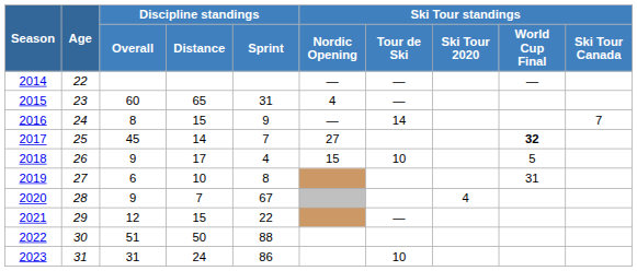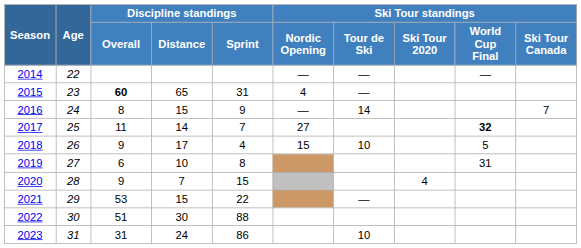2015 | Discipline standings / Overall: normal -> bold
2017 | Discipline standings / Overall: 45 -> 11
2020 | Discipline standings / Sprint: 67 -> 15
2021 | Discipline standings / Overall: 12 -> 53
2022 | Discipline standings / Distance: 50 -> 30
